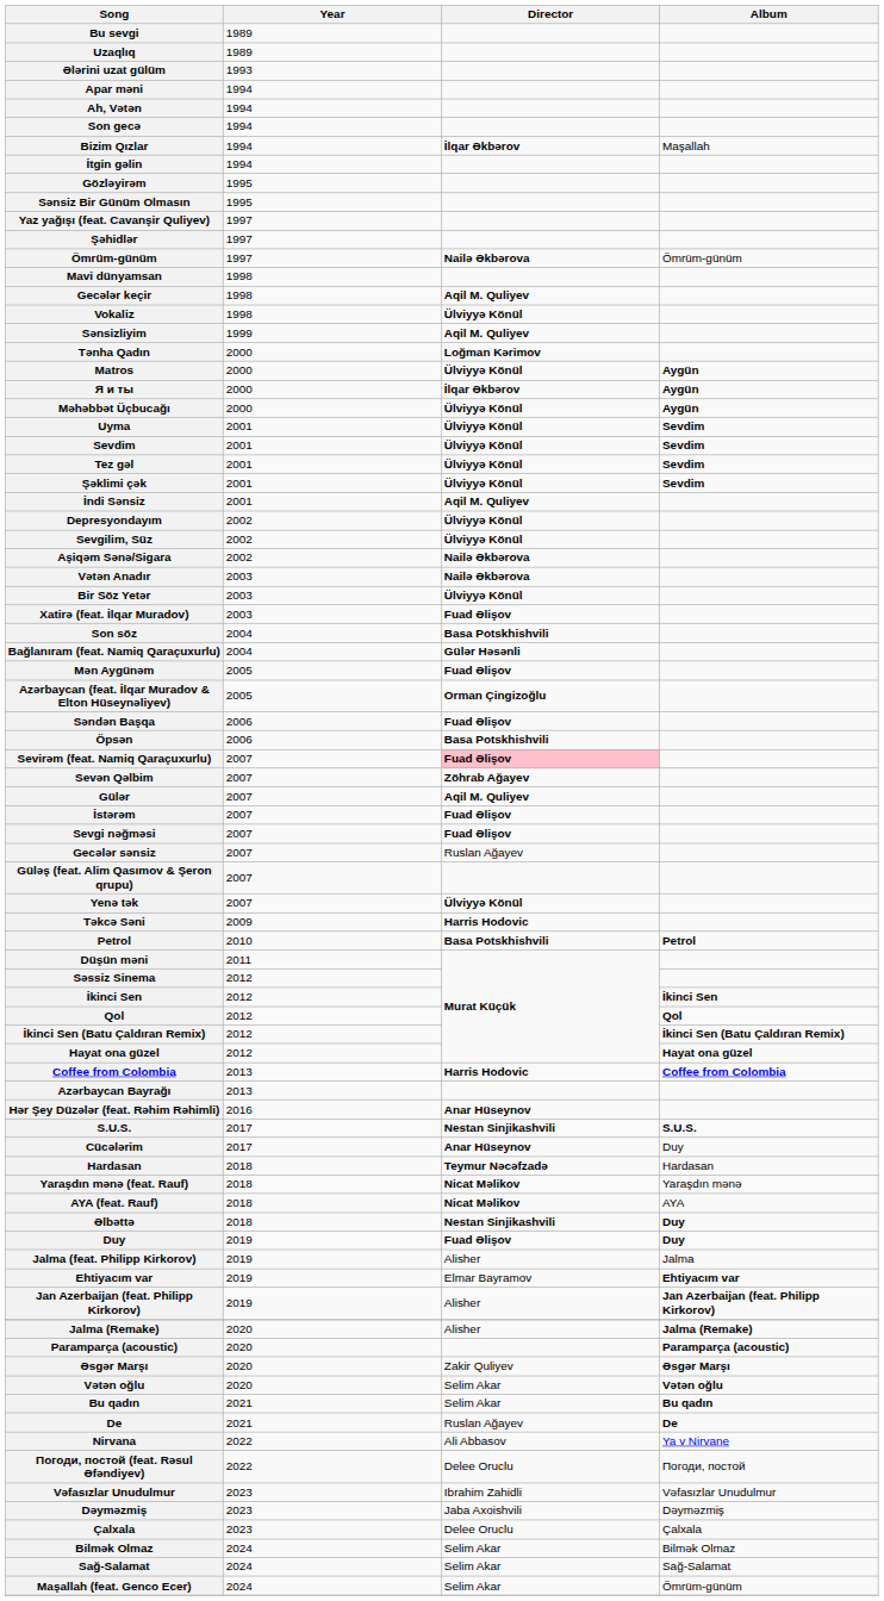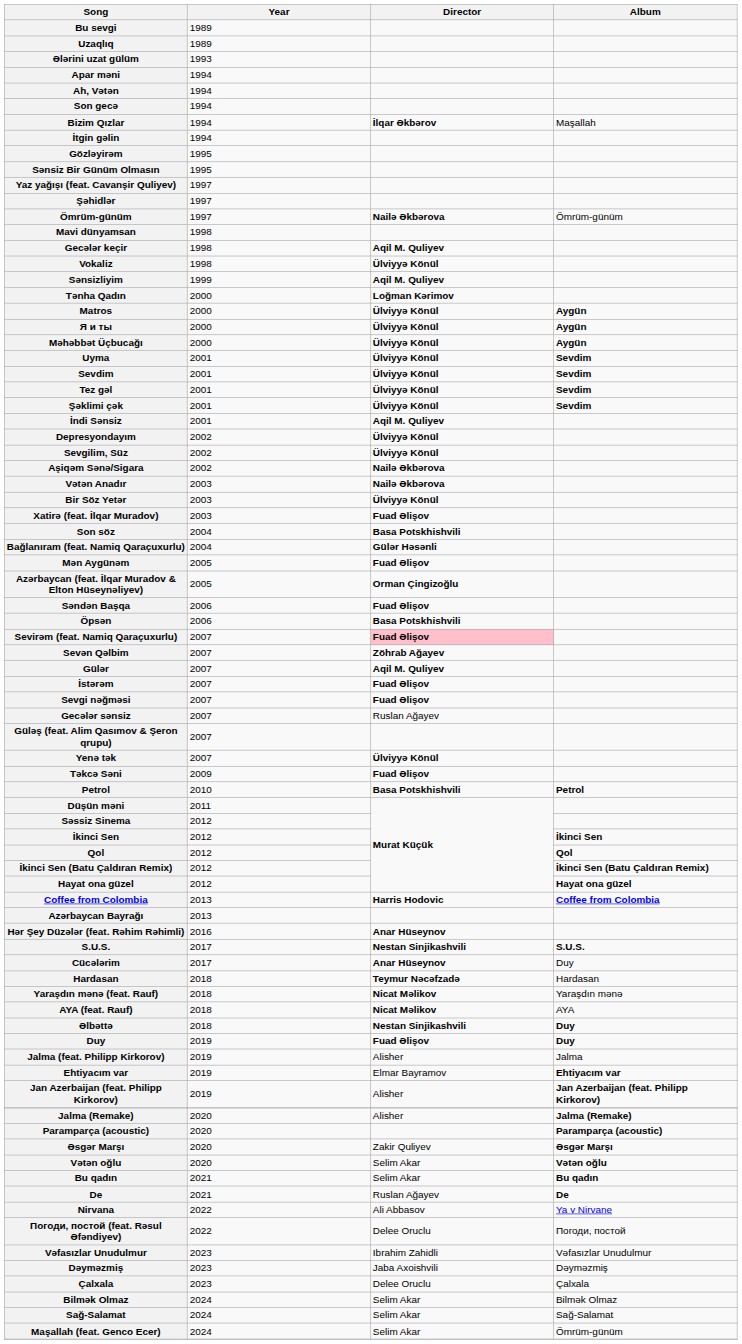Я и ты | Director: İlqar Əkbərov -> Ülviyyə Könül
Təkcə Səni | Director: Harris Hodovic -> Fuad Əlişov
